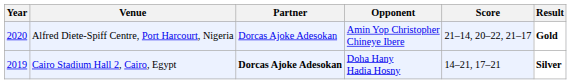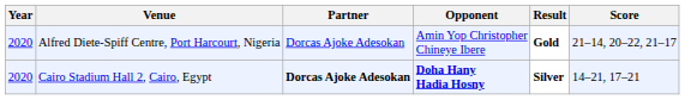columns swapped: Score <-> Result
Cairo Stadium Hall 2, Cairo, Egypt | Year: 2019 -> 2020
Cairo Stadium Hall 2, Cairo, Egypt | Opponent: normal -> bold
